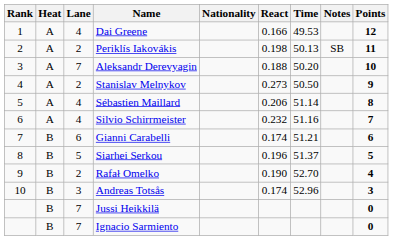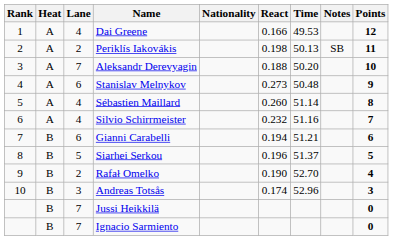Stanislav Melnykov | Lane: 2 -> 6
Stanislav Melnykov | Time: 50.50 -> 50.48
Sébastien Maillard | React: 0.206 -> 0.260
Gianni Carabelli | React: 0.174 -> 0.194
